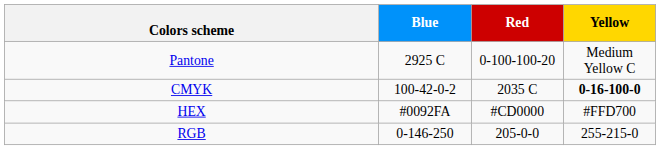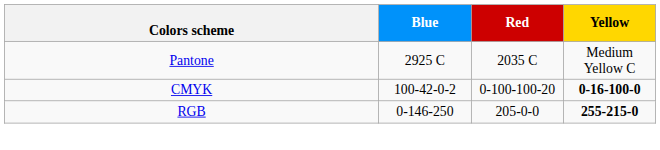Pantone | Red: 0-100-100-20 -> 2035 C
CMYK | Red: 2035 C -> 0-100-100-20
- row: HEX | #0092FA | #CD0000 | #FFD700
RGB | Yellow: normal -> bold
